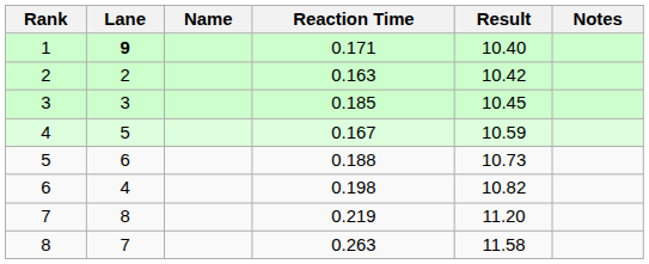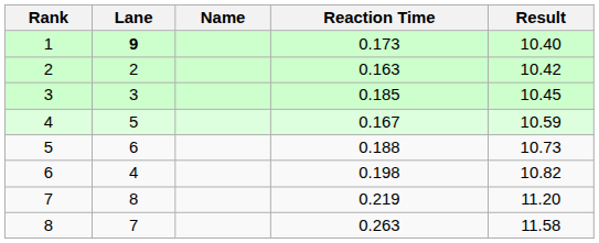- column: Notes
1 | Reaction Time: 0.171 -> 0.173
